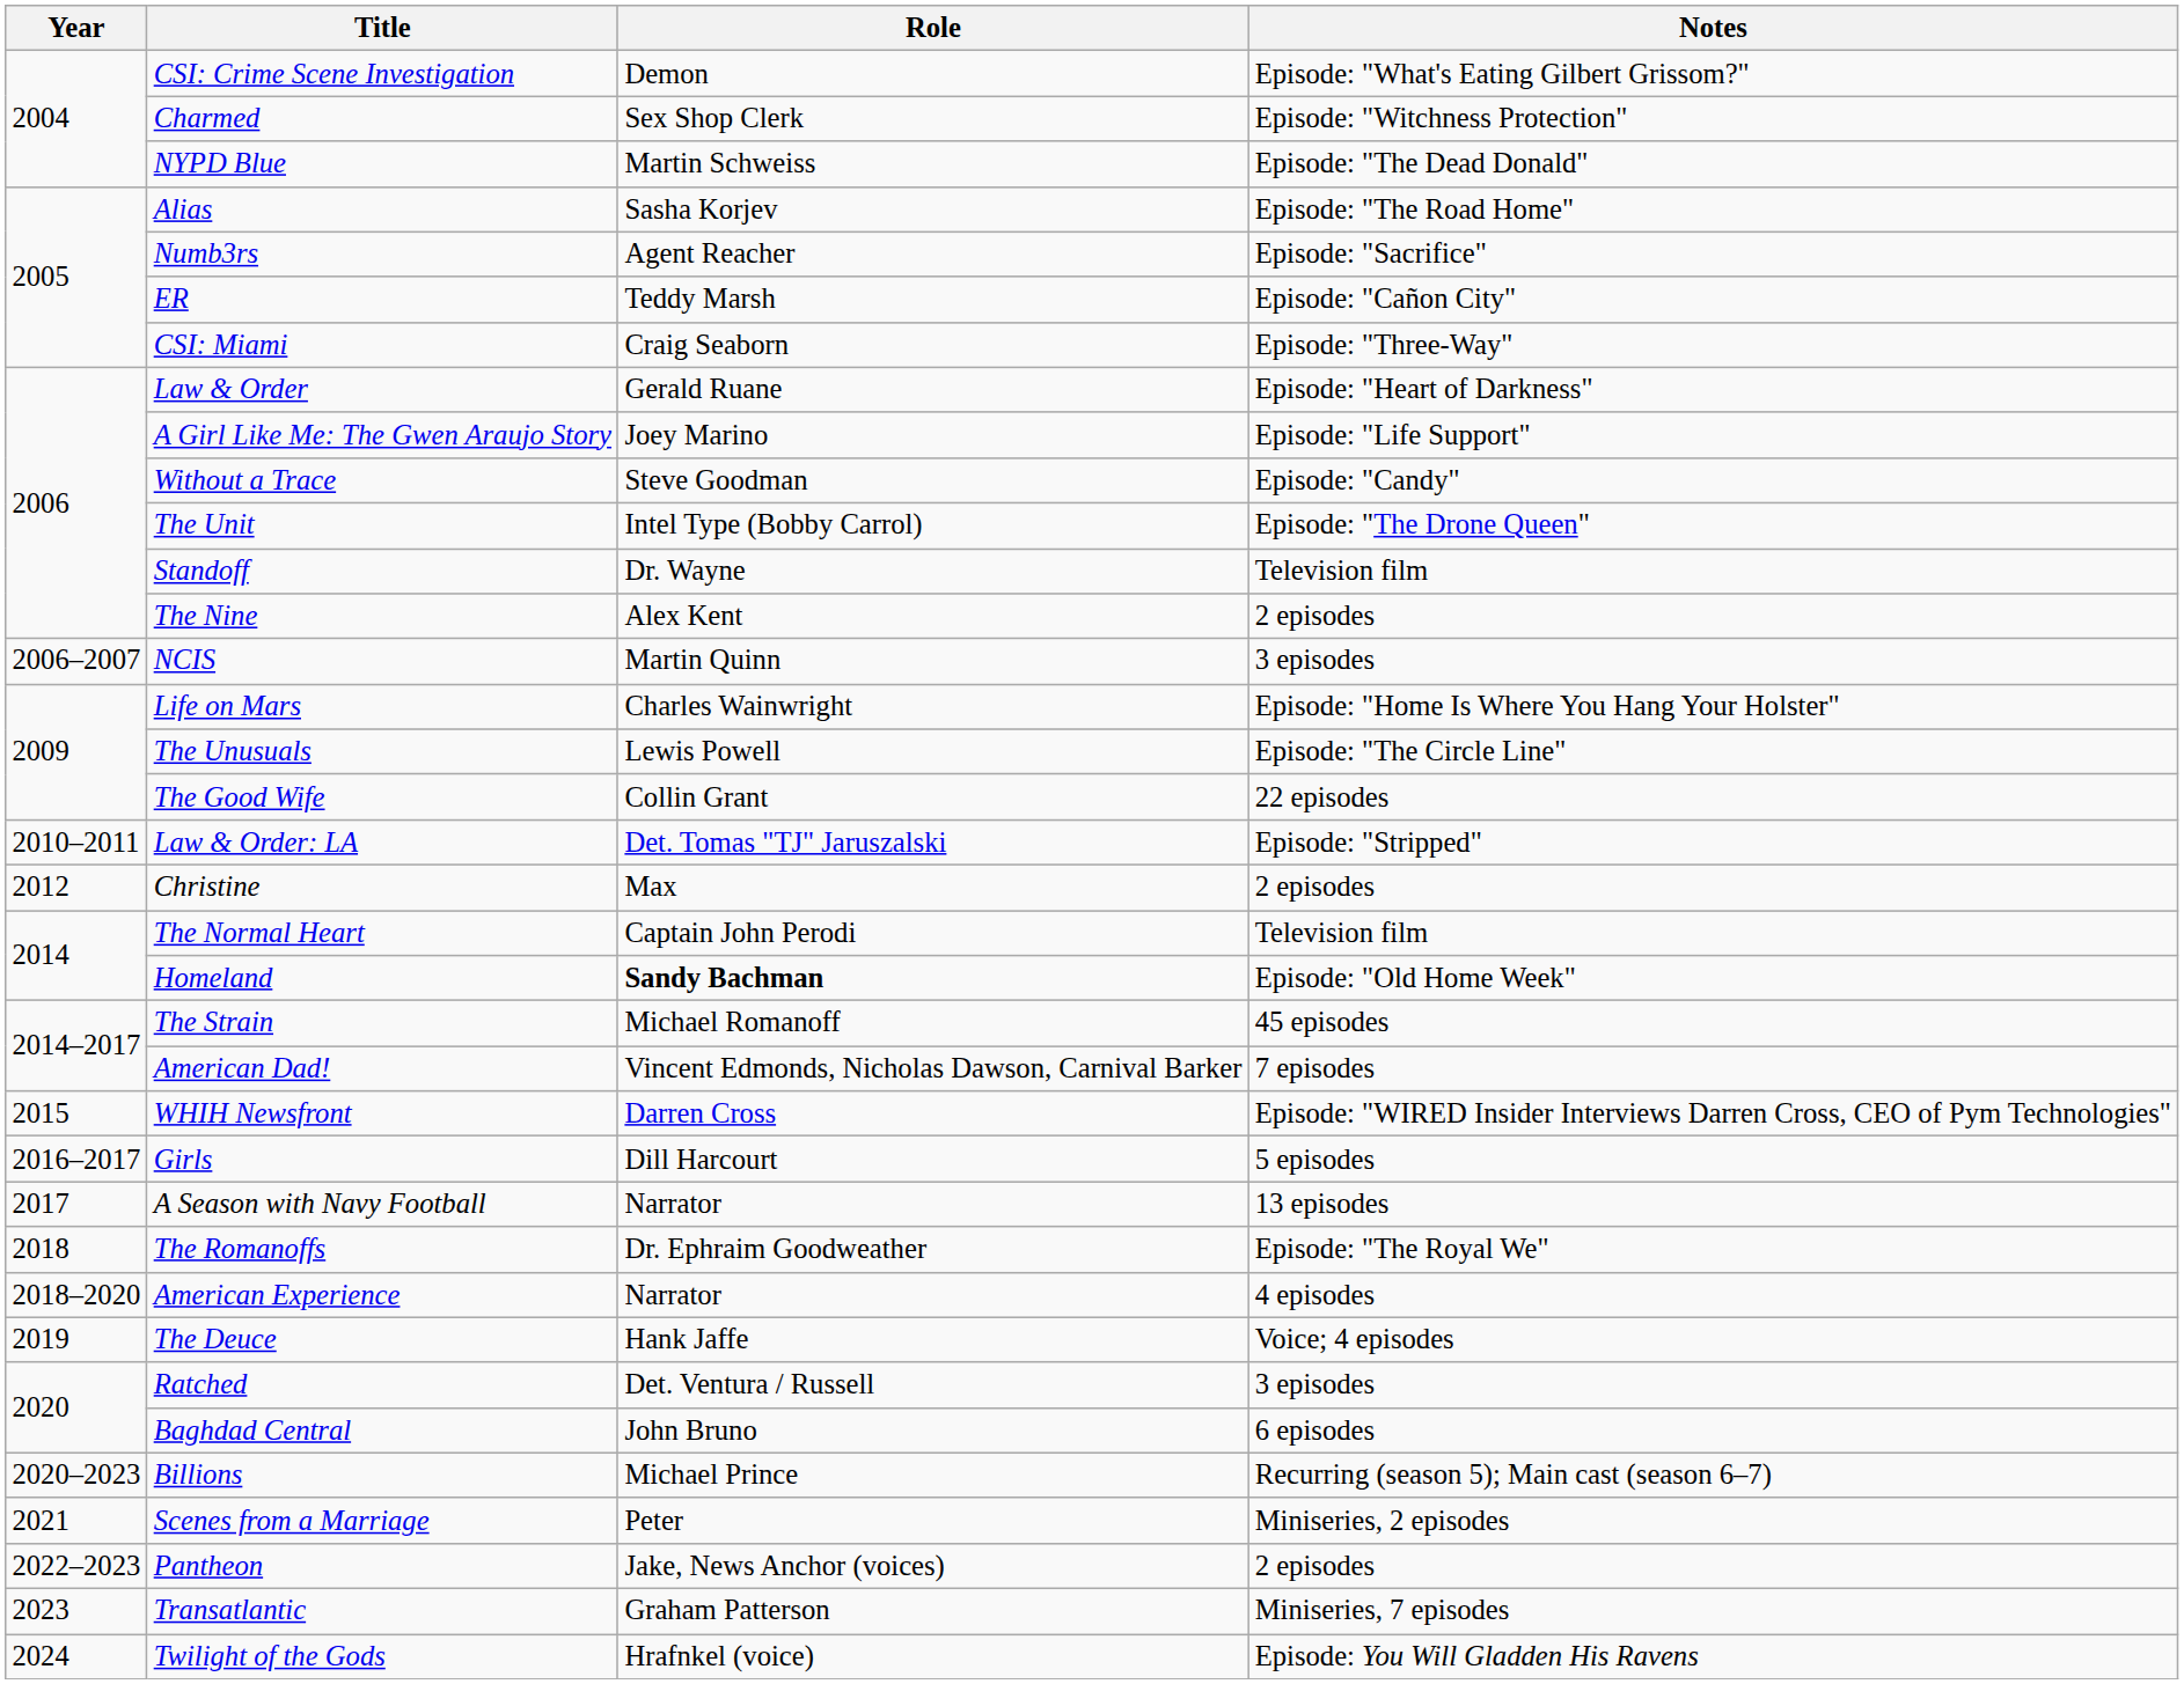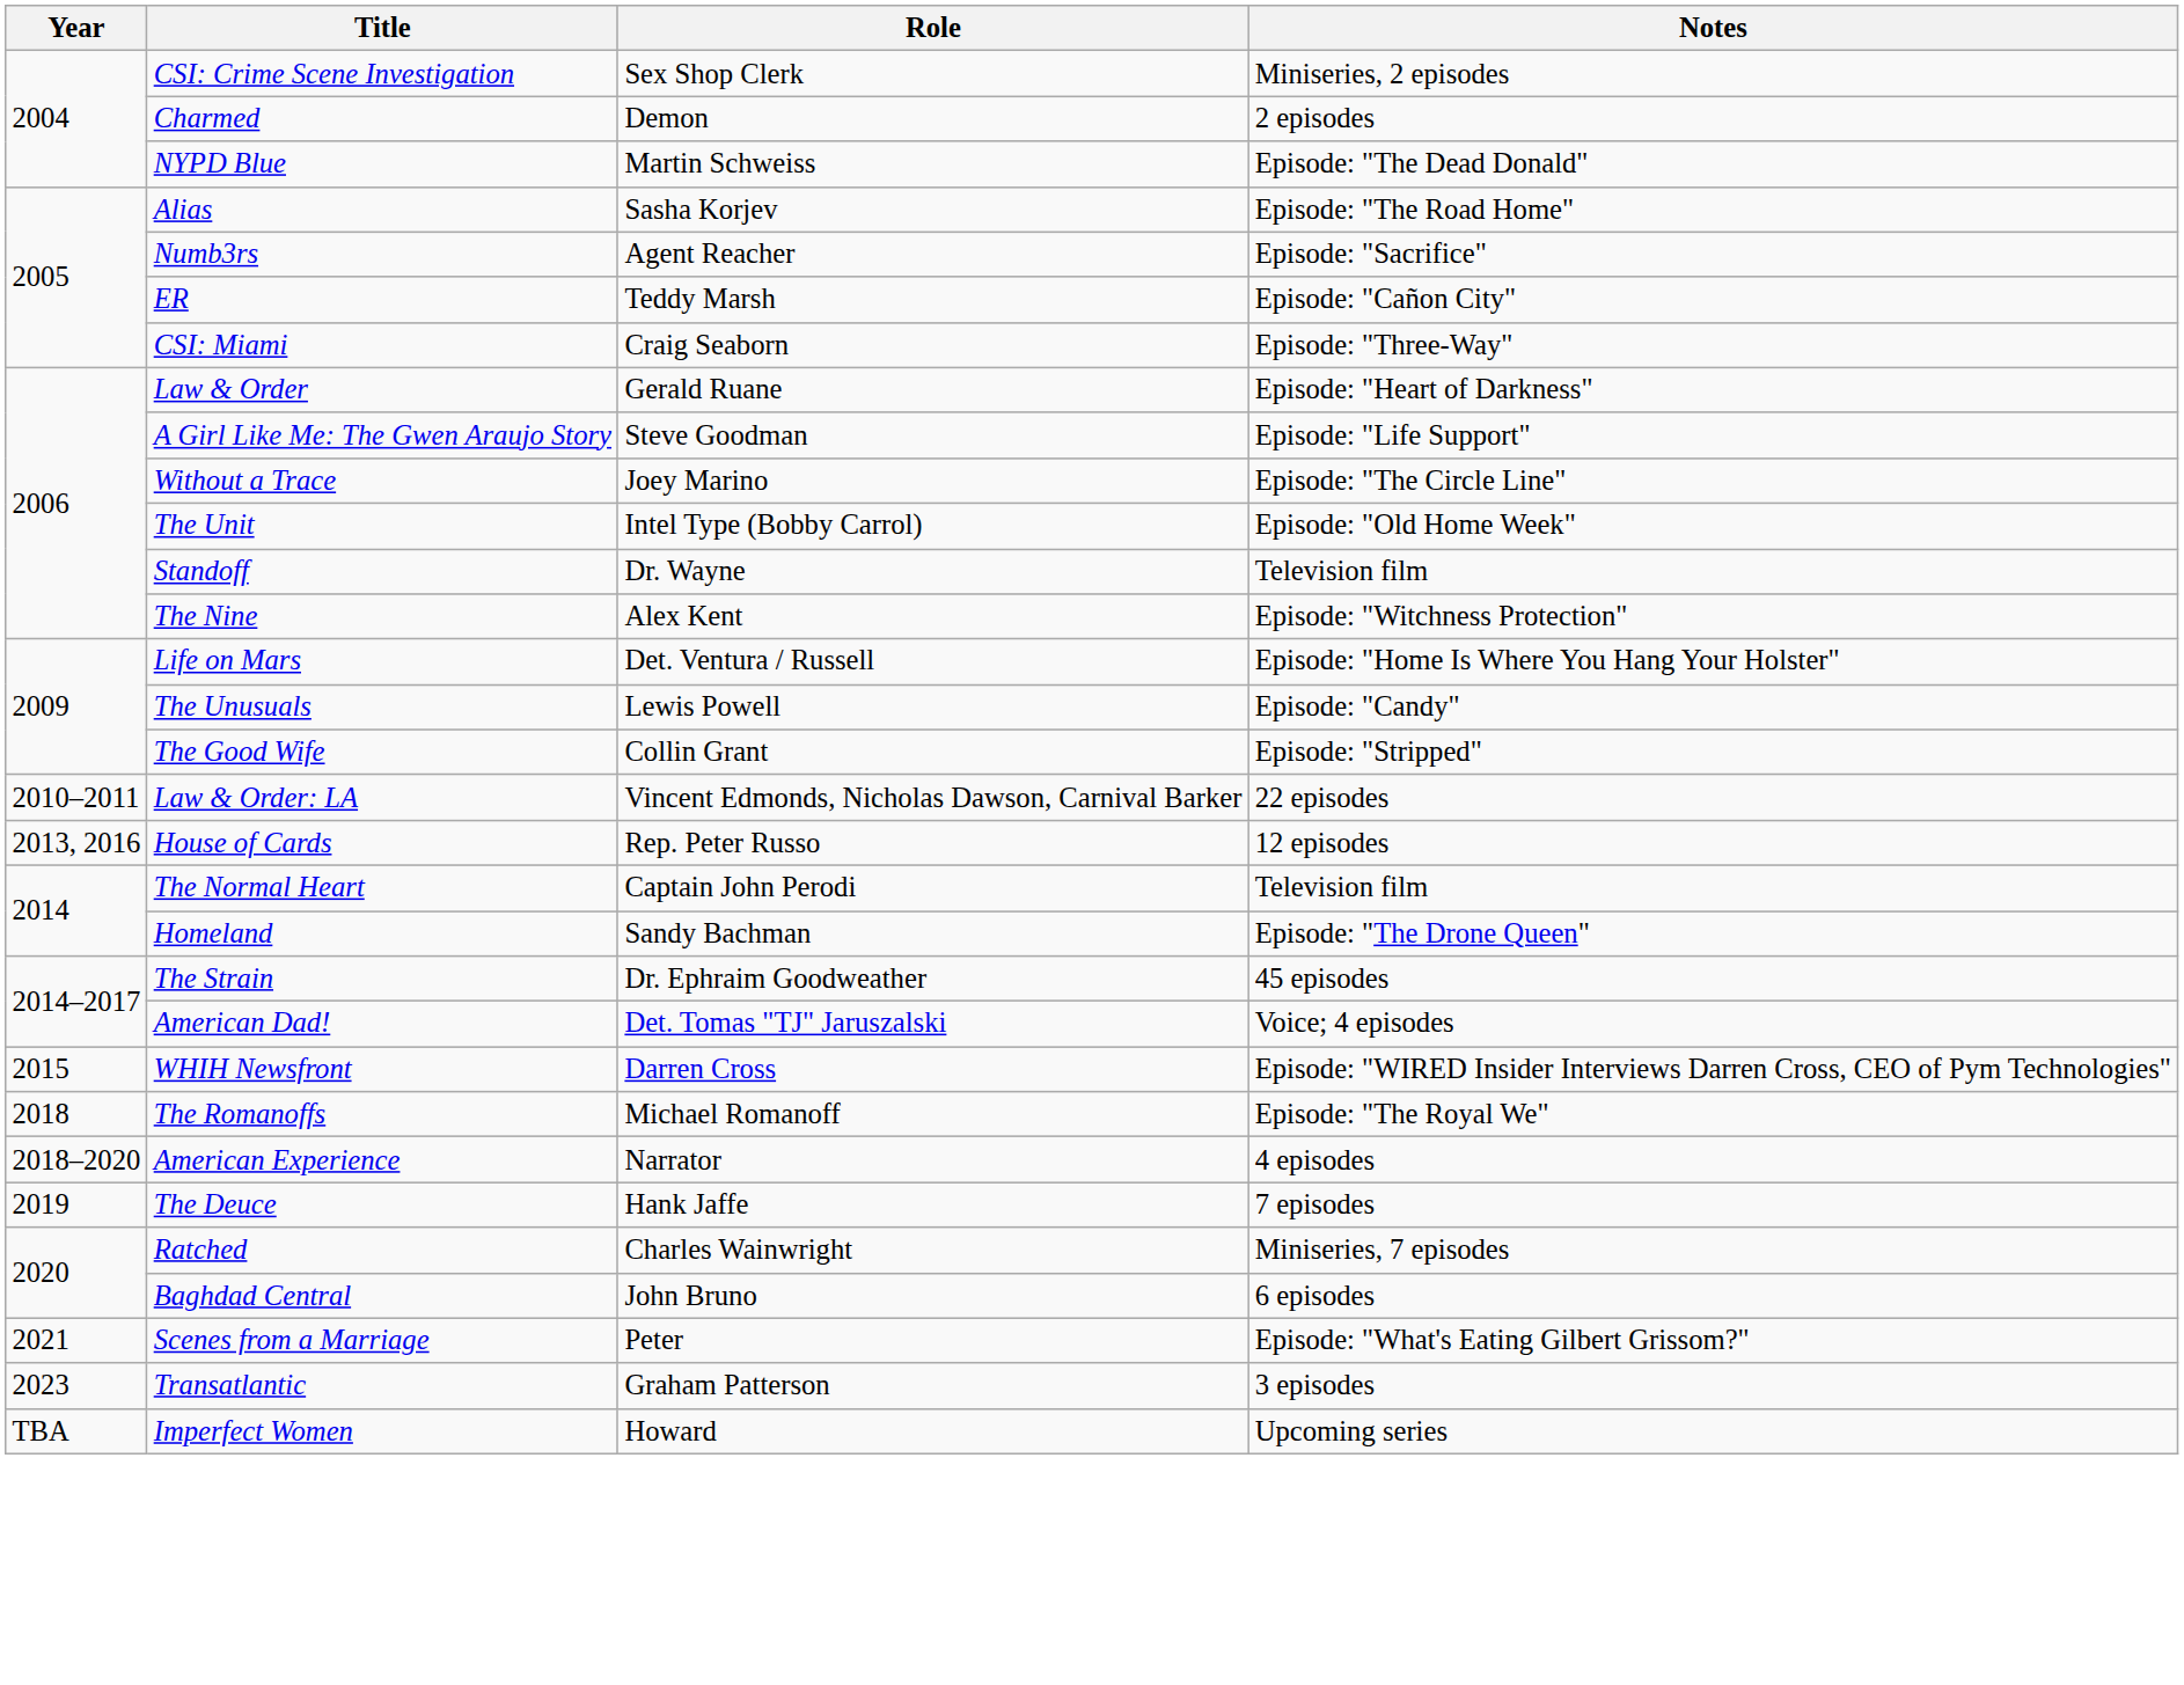CSI: Crime Scene Investigation | Role: Demon -> Sex Shop Clerk
CSI: Crime Scene Investigation | Notes: Episode: "What's Eating Gilbert Grissom?" -> Miniseries, 2 episodes
Charmed | Role: Sex Shop Clerk -> Demon
Charmed | Notes: Episode: "Witchness Protection" -> 2 episodes
A Girl Like Me: The Gwen Araujo Story | Role: Joey Marino -> Steve Goodman
Without a Trace | Role: Steve Goodman -> Joey Marino
Without a Trace | Notes: Episode: "Candy" -> Episode: "The Circle Line"
The Unit | Notes: Episode: "The Drone Queen" -> Episode: "Old Home Week"
The Nine | Notes: 2 episodes -> Episode: "Witchness Protection"
- row: 2006–2007 | NCIS | Martin Quinn | 3 episodes
Life on Mars | Role: Charles Wainwright -> Det. Ventura / Russell
The Unusuals | Notes: Episode: "The Circle Line" -> Episode: "Candy"
The Good Wife | Notes: 22 episodes -> Episode: "Stripped"
Law & Order: LA | Role: Det. Tomas "TJ" Jaruszalski -> Vincent Edmonds, Nicholas Dawson, Carnival Barker
Law & Order: LA | Notes: Episode: "Stripped" -> 22 episodes
- row: 2012 | Christine | Max | 2 episodes
+ row: 2013, 2016 | House of Cards | Rep. Peter Russo | 12 episodes
Homeland | Role: bold -> normal
Homeland | Notes: Episode: "Old Home Week" -> Episode: "The Drone Queen"
The Strain | Role: Michael Romanoff -> Dr. Ephraim Goodweather
American Dad! | Role: Vincent Edmonds, Nicholas Dawson, Carnival Barker -> Det. Tomas "TJ" Jaruszalski
American Dad! | Notes: 7 episodes -> Voice; 4 episodes
- row: 2016–2017 | Girls | Dill Harcourt | 5 episodes
- row: 2017 | A Season with Navy Football | Narrator | 13 episodes
The Romanoffs | Role: Dr. Ephraim Goodweather -> Michael Romanoff
The Deuce | Notes: Voice; 4 episodes -> 7 episodes
Ratched | Role: Det. Ventura / Russell -> Charles Wainwright
Ratched | Notes: 3 episodes -> Miniseries, 7 episodes
- row: 2020–2023 | Billions | Michael Prince | Recurring (season 5); Main cast (season 6–7)
Scenes from a Marriage | Notes: Miniseries, 2 episodes -> Episode: "What's Eating Gilbert Grissom?"
- row: 2022–2023 | Pantheon | Jake, News Anchor (voices) | 2 episodes
Transatlantic | Notes: Miniseries, 7 episodes -> 3 episodes
- row: 2024 | Twilight of the Gods | Hrafnkel (voice) | Episode: You Will Gladden His Ravens
+ row: TBA | Imperfect Women | Howard | Upcoming series
